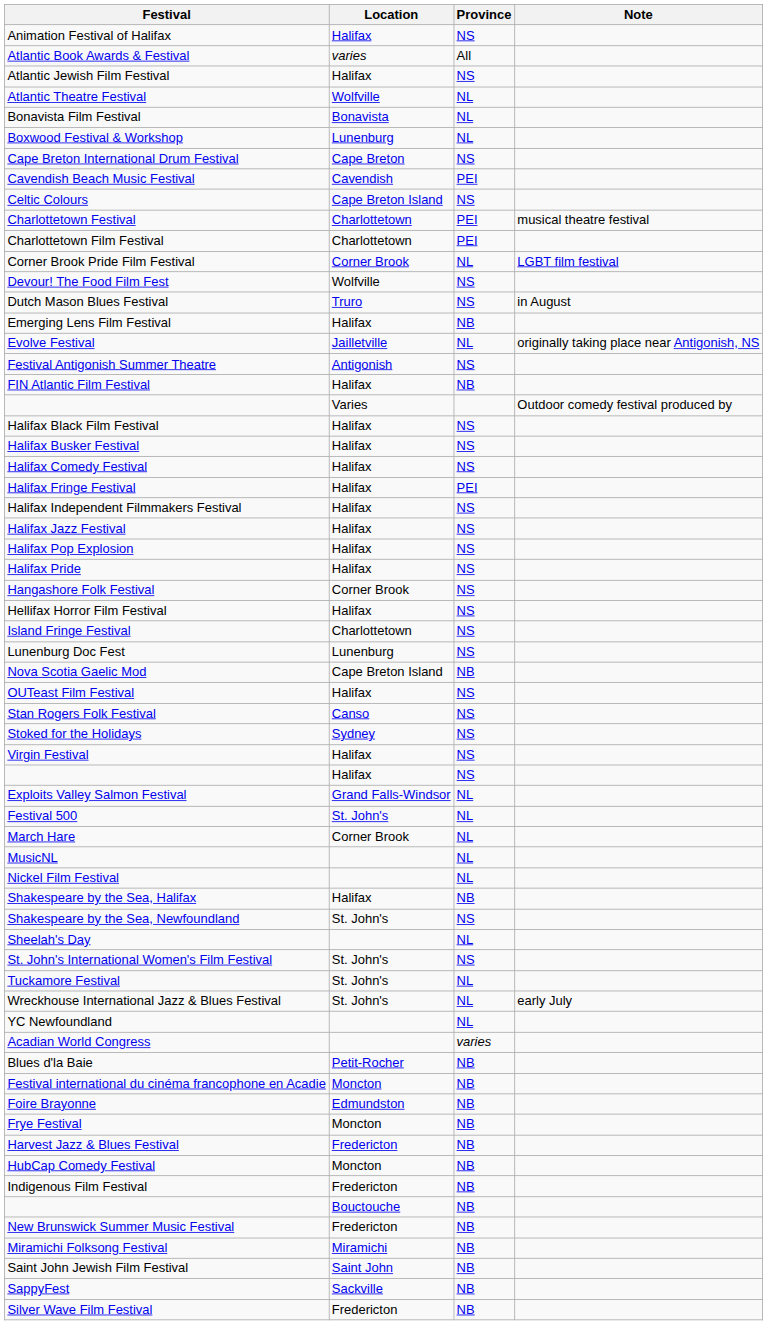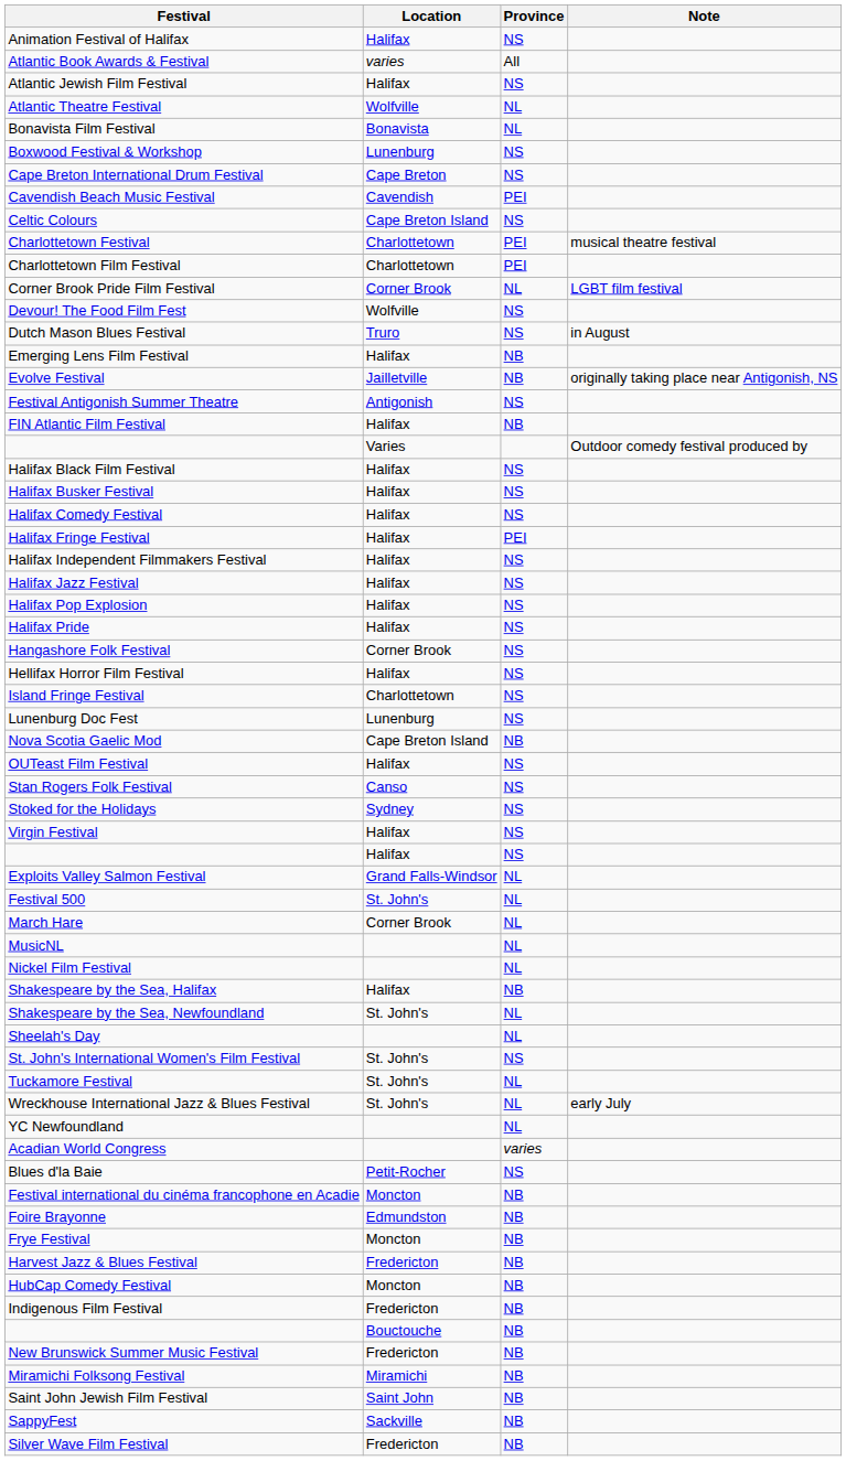Boxwood Festival & Workshop | Province: NL -> NS
Evolve Festival | Province: NL -> NB
Shakespeare by the Sea, Newfoundland | Province: NS -> NL
Blues d'la Baie | Province: NB -> NS
